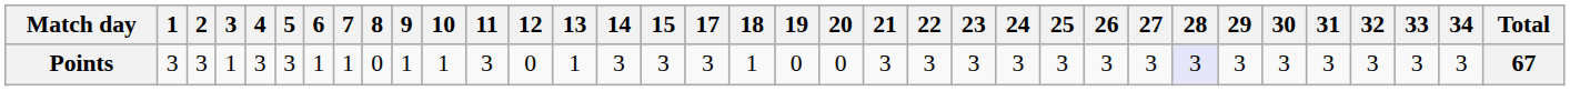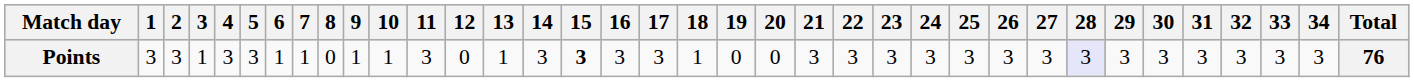+ column: 16 | 3
Points | 15: normal -> bold
Points | Total: 67 -> 76
